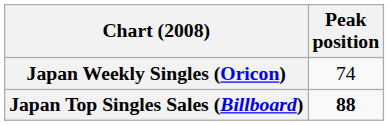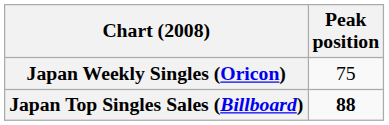Japan Weekly Singles (Oricon) | Peak position: 74 -> 75
